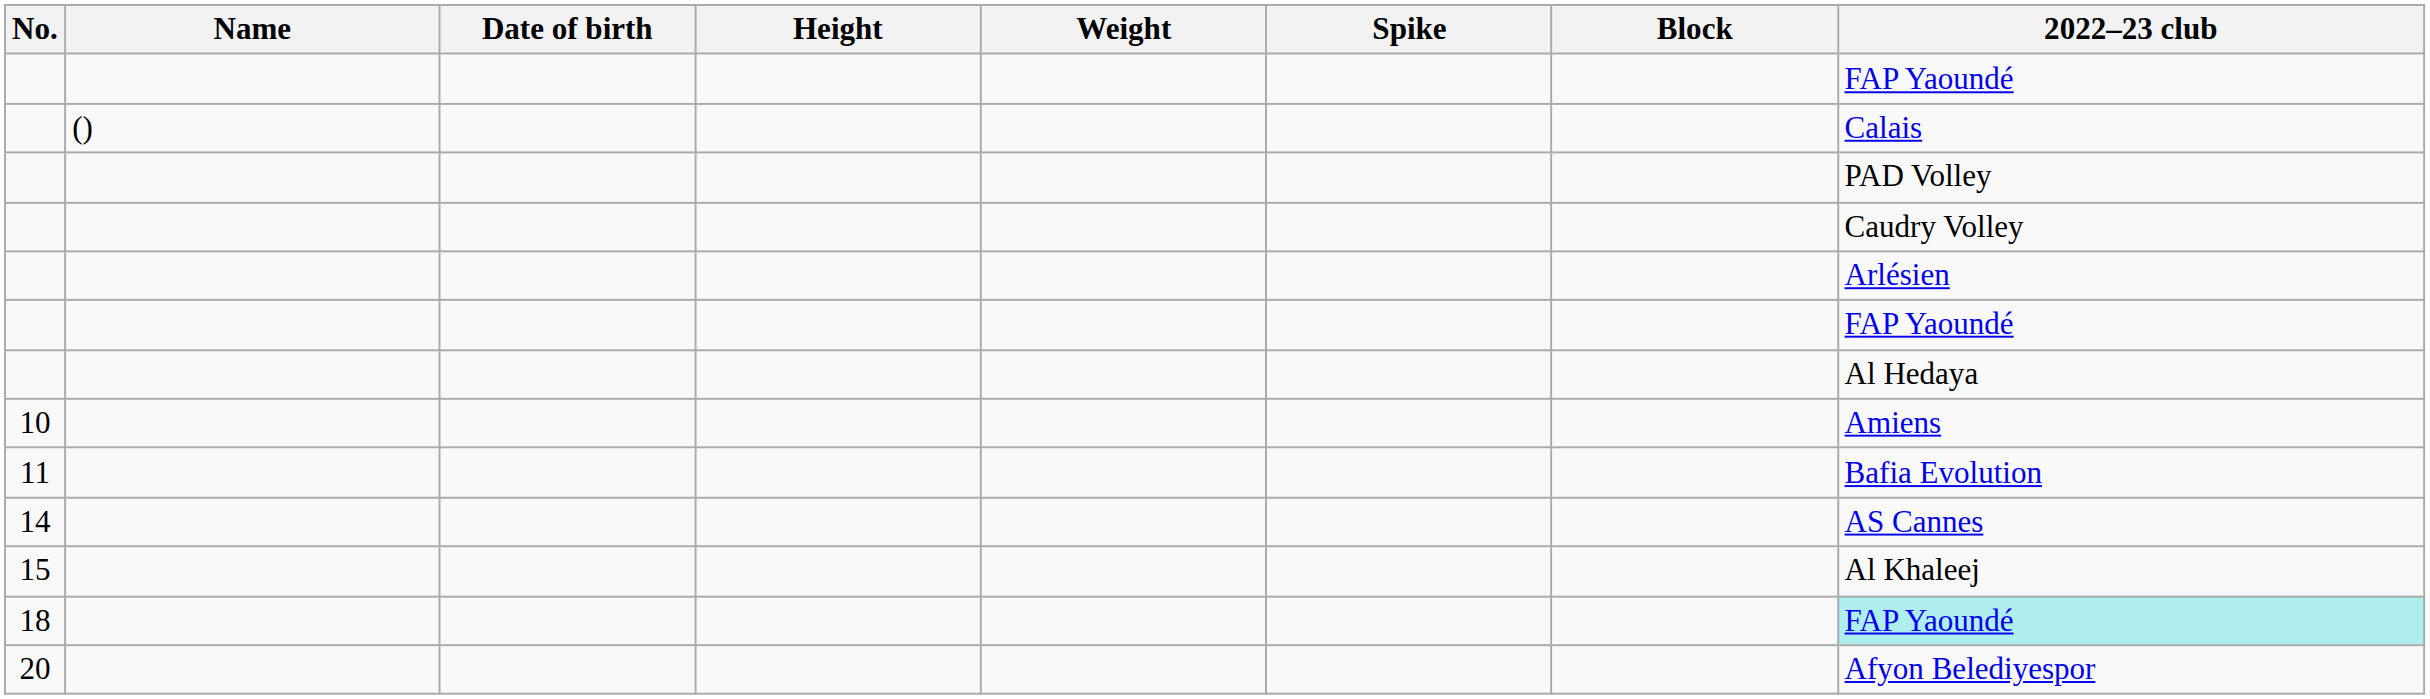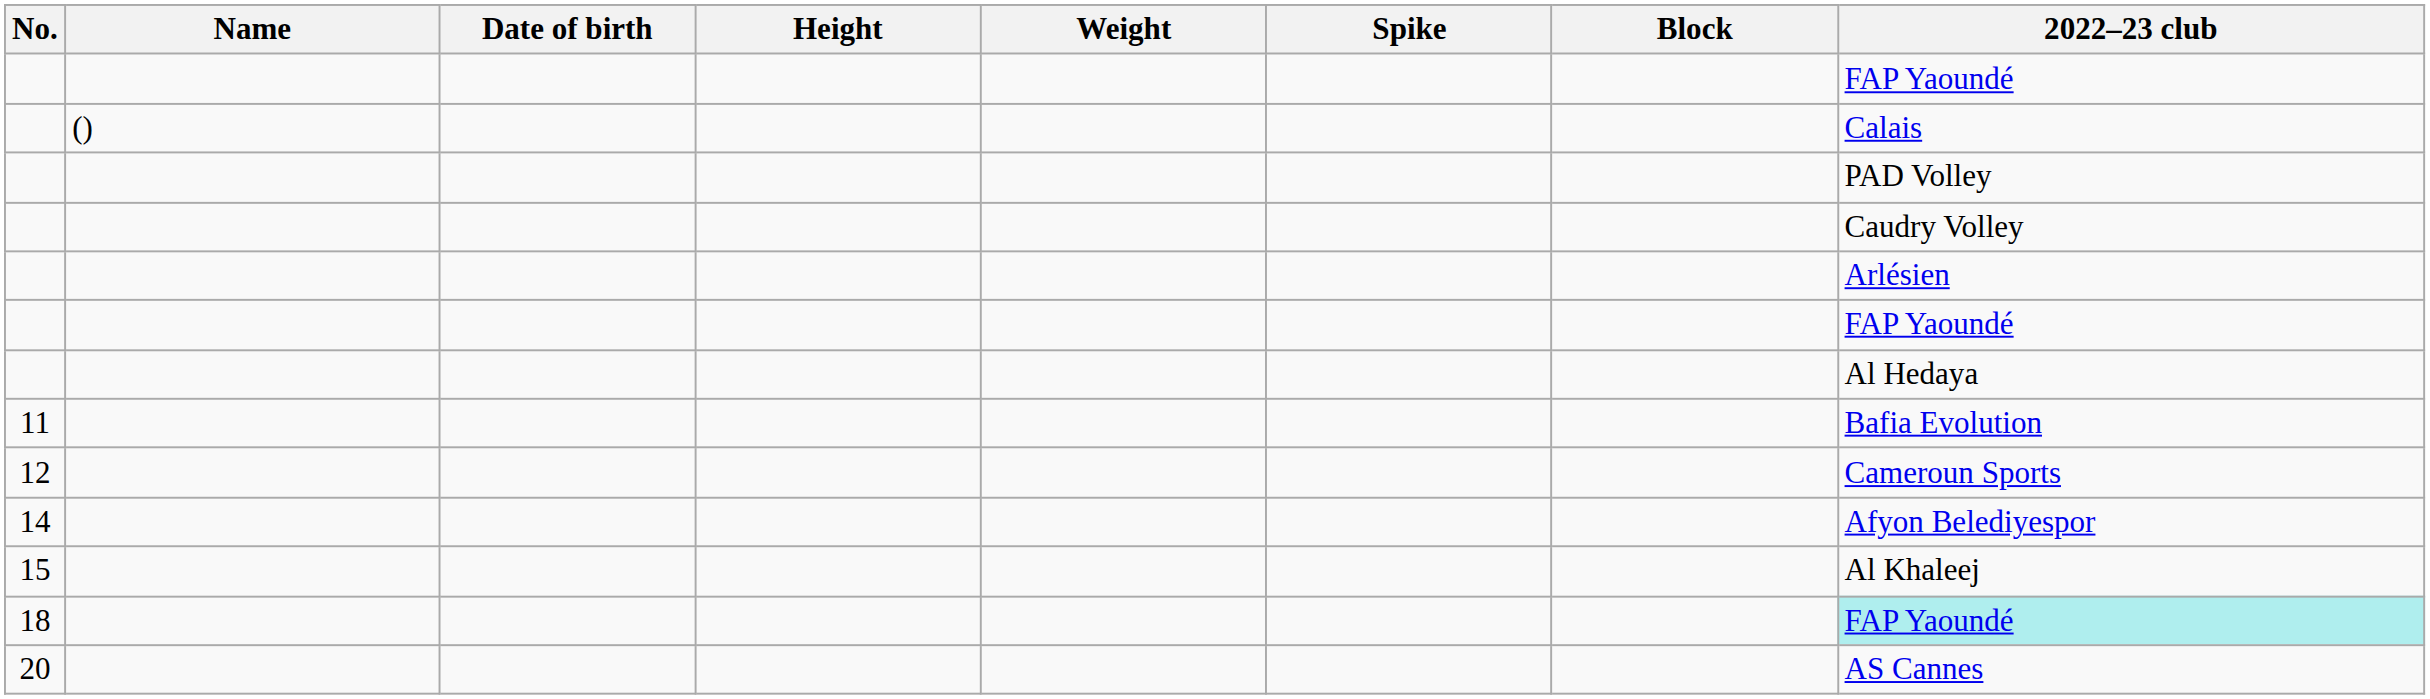- row: 10 | Amiens
+ row: 12 | Cameroun Sports
14 | 2022–23 club: AS Cannes -> Afyon Belediyespor
20 | 2022–23 club: Afyon Belediyespor -> AS Cannes
